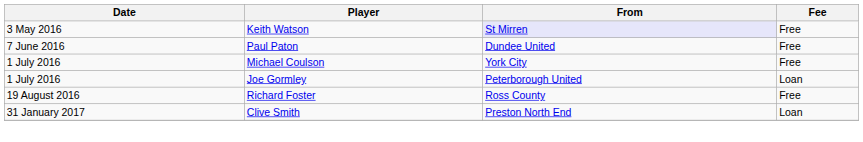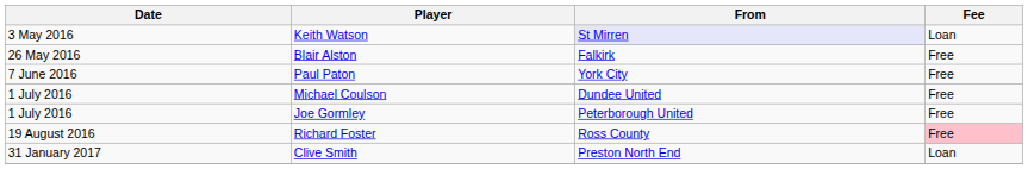Keith Watson | Fee: Free -> Loan
+ row: 26 May 2016 | Blair Alston | Falkirk | Free
Paul Paton | From: Dundee United -> York City
Michael Coulson | From: York City -> Dundee United
Joe Gormley | Fee: Loan -> Free
Richard Foster | Fee: no background -> pink background
